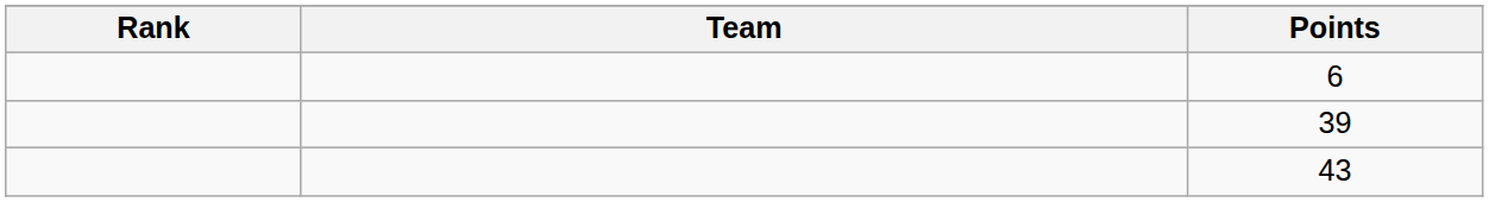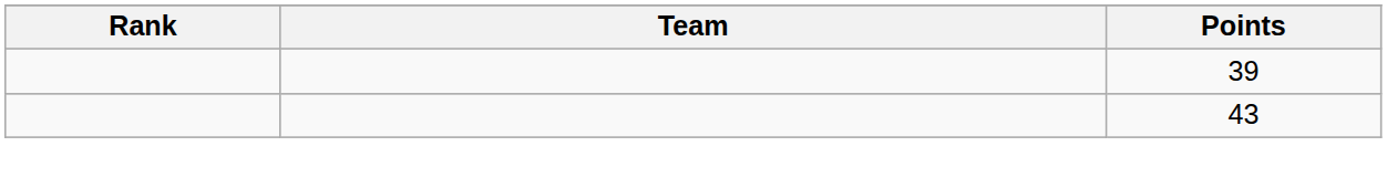- row: 6
